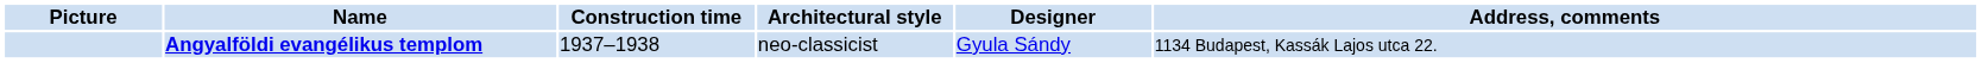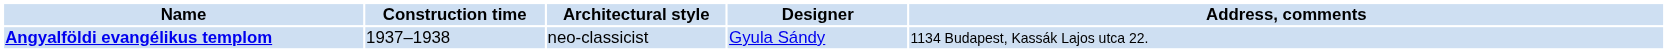- column: Picture
